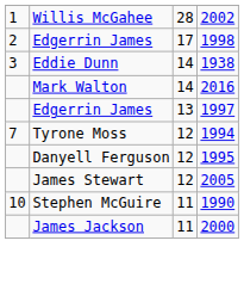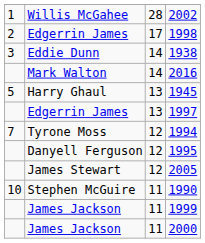+ row: 5 | Harry Ghaul | 13 | 1945
+ row: James Jackson | 11 | 1999
